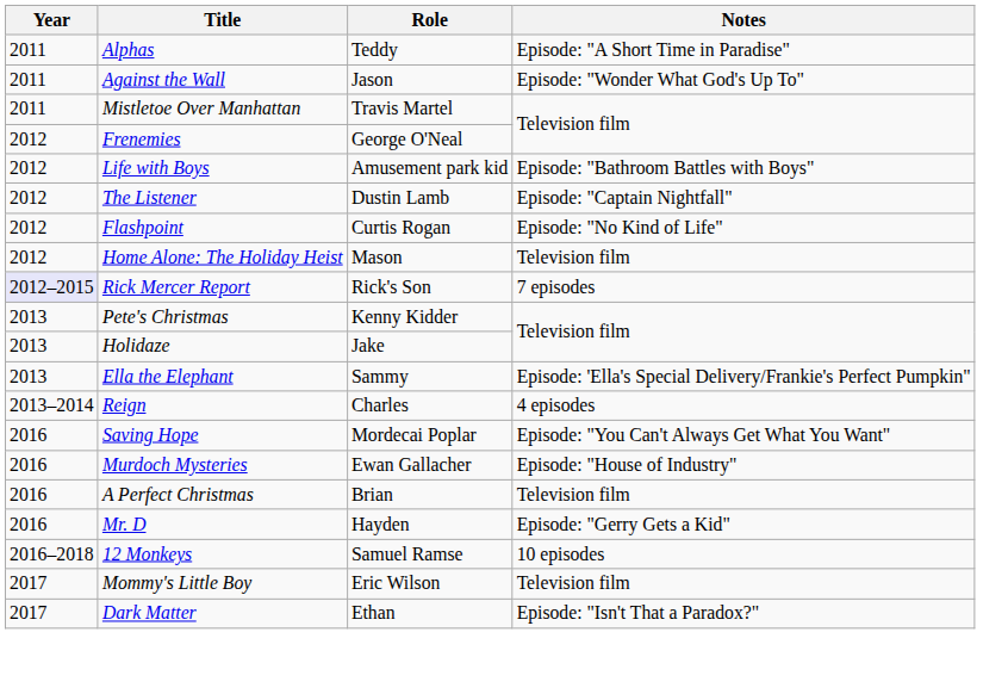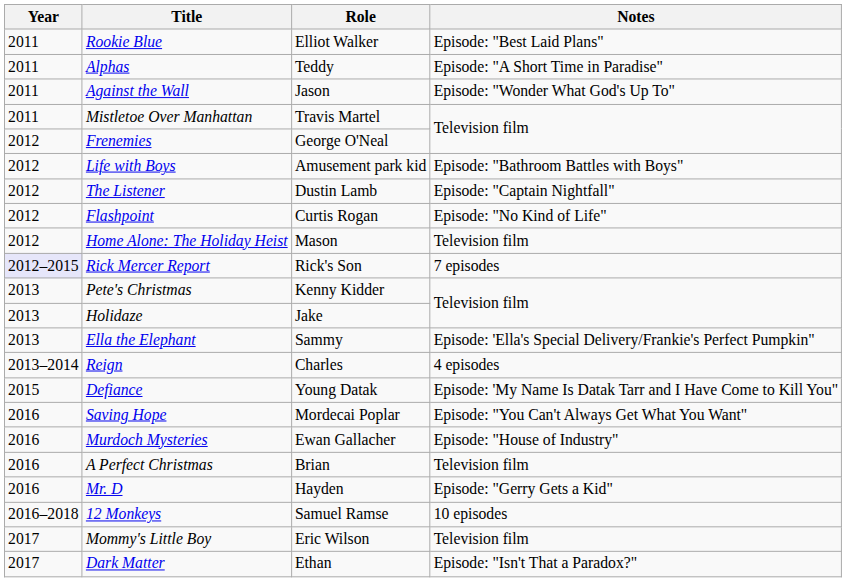+ row: 2011 | Rookie Blue | Elliot Walker | Episode: "Best Laid Plans"
+ row: 2015 | Defiance | Young Datak | Episode: 'My Name Is Datak Tarr and I Have Come to Kill You"
